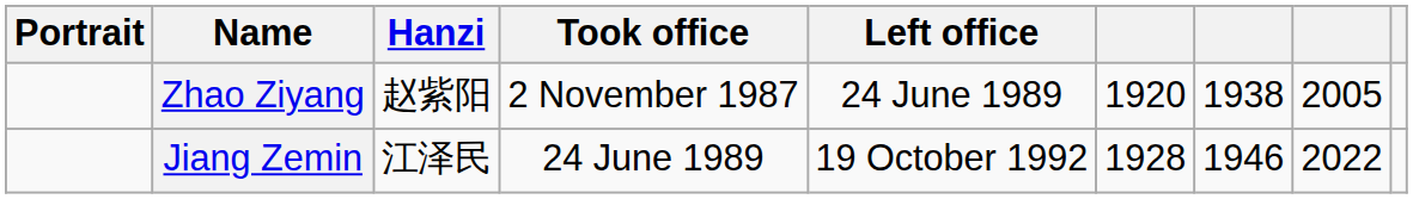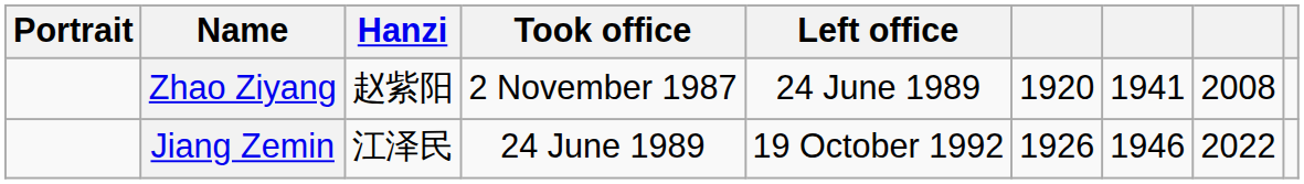Zhao Ziyang | column 7: 1938 -> 1941
Zhao Ziyang | column 8: 2005 -> 2008
Jiang Zemin | column 6: 1928 -> 1926
